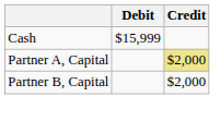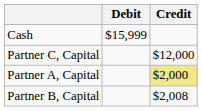+ row: Partner C, Capital | $12,000
Partner B, Capital | Credit: $2,000 -> $2,008
